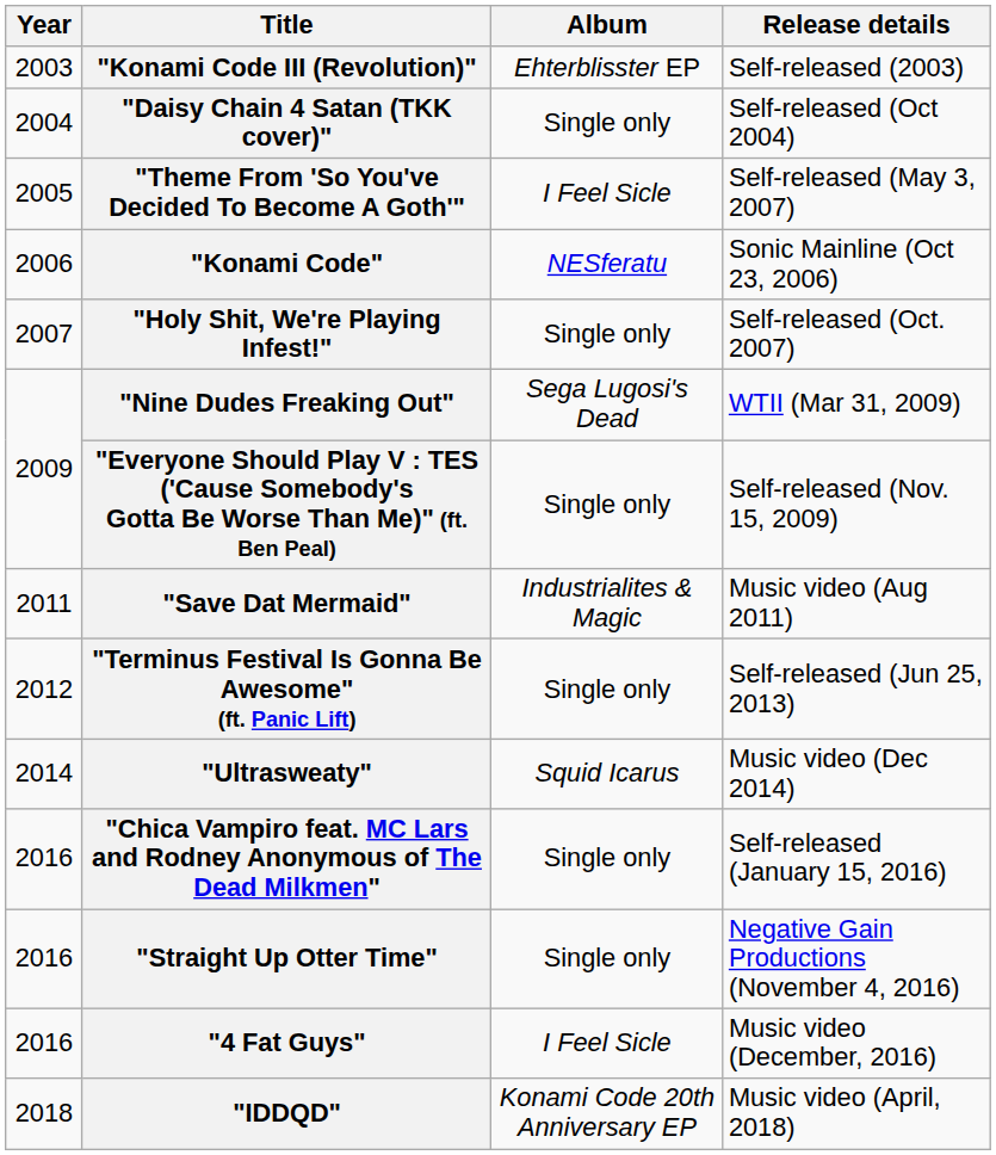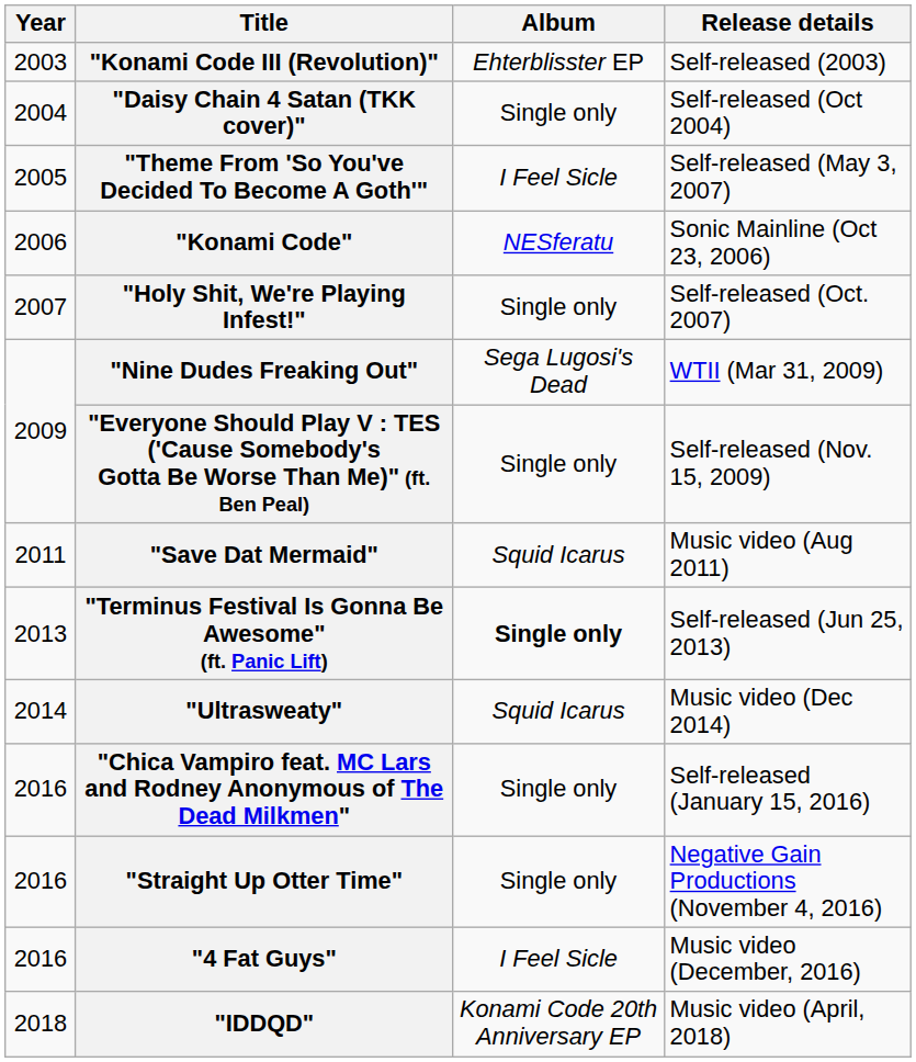"Save Dat Mermaid" | Album: Industrialites & Magic -> Squid Icarus
"Terminus Festival Is Gonna Be Awesome" (ft. Panic Lift) | Year: 2012 -> 2013
"Terminus Festival Is Gonna Be Awesome" (ft. Panic Lift) | Album: normal -> bold
